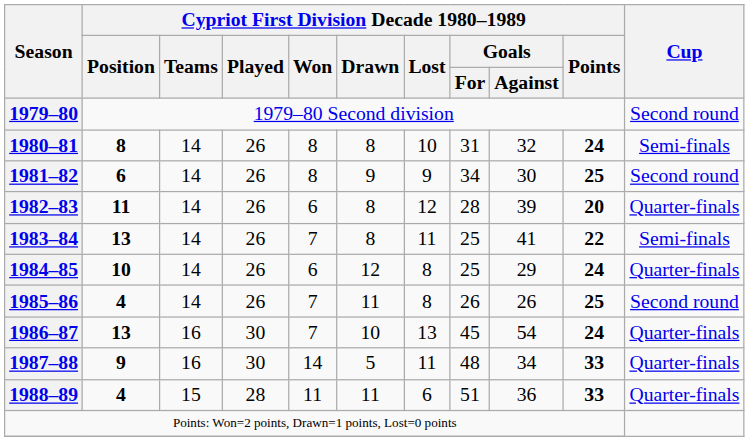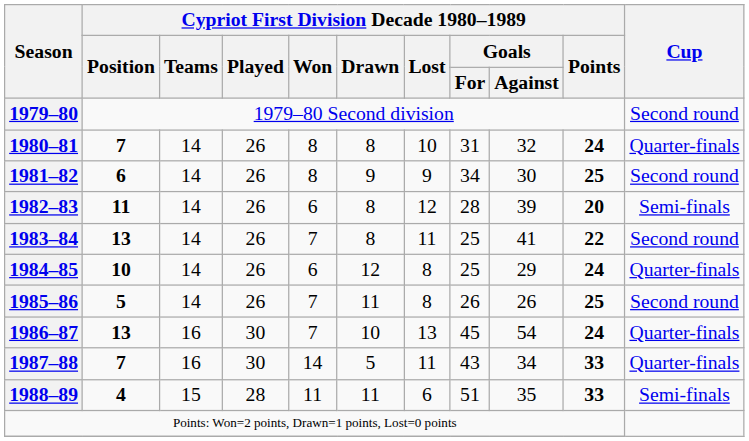1980–81 | Cypriot First Division Decade 1980–1989 / Position: 8 -> 7
1980–81 | Cup: Semi-finals -> Quarter-finals
1982–83 | Cup: Quarter-finals -> Semi-finals
1983–84 | Cup: Semi-finals -> Second round
1985–86 | Cypriot First Division Decade 1980–1989 / Position: 4 -> 5
1987–88 | Cypriot First Division Decade 1980–1989 / Position: 9 -> 7
1987–88 | Cypriot First Division Decade 1980–1989 / Goals / For: 48 -> 43
1988–89 | Cypriot First Division Decade 1980–1989 / Goals / Against: 36 -> 35
1988–89 | Cup: Quarter-finals -> Semi-finals
